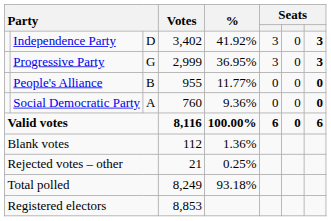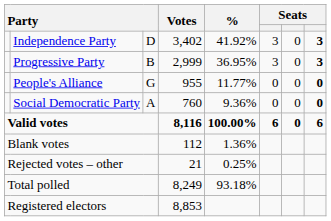Progressive Party | column 3: G -> B
People's Alliance | column 3: B -> G
